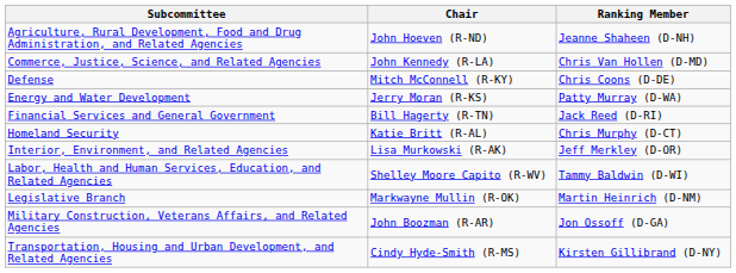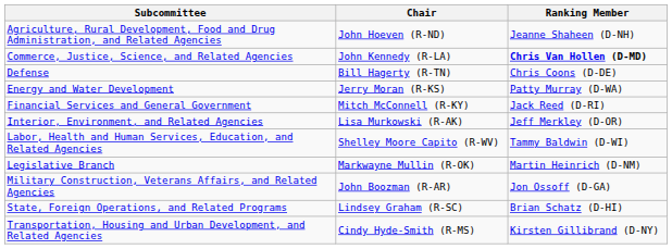Commerce, Justice, Science, and Related Agencies | Ranking Member: normal -> bold
Defense | Chair: Mitch McConnell (R-KY) -> Bill Hagerty (R-TN)
Financial Services and General Government | Chair: Bill Hagerty (R-TN) -> Mitch McConnell (R-KY)
- row: Homeland Security | Katie Britt (R-AL) | Chris Murphy (D-CT)
+ row: State, Foreign Operations, and Related Programs | Lindsey Graham (R-SC) | Brian Schatz (D-HI)
